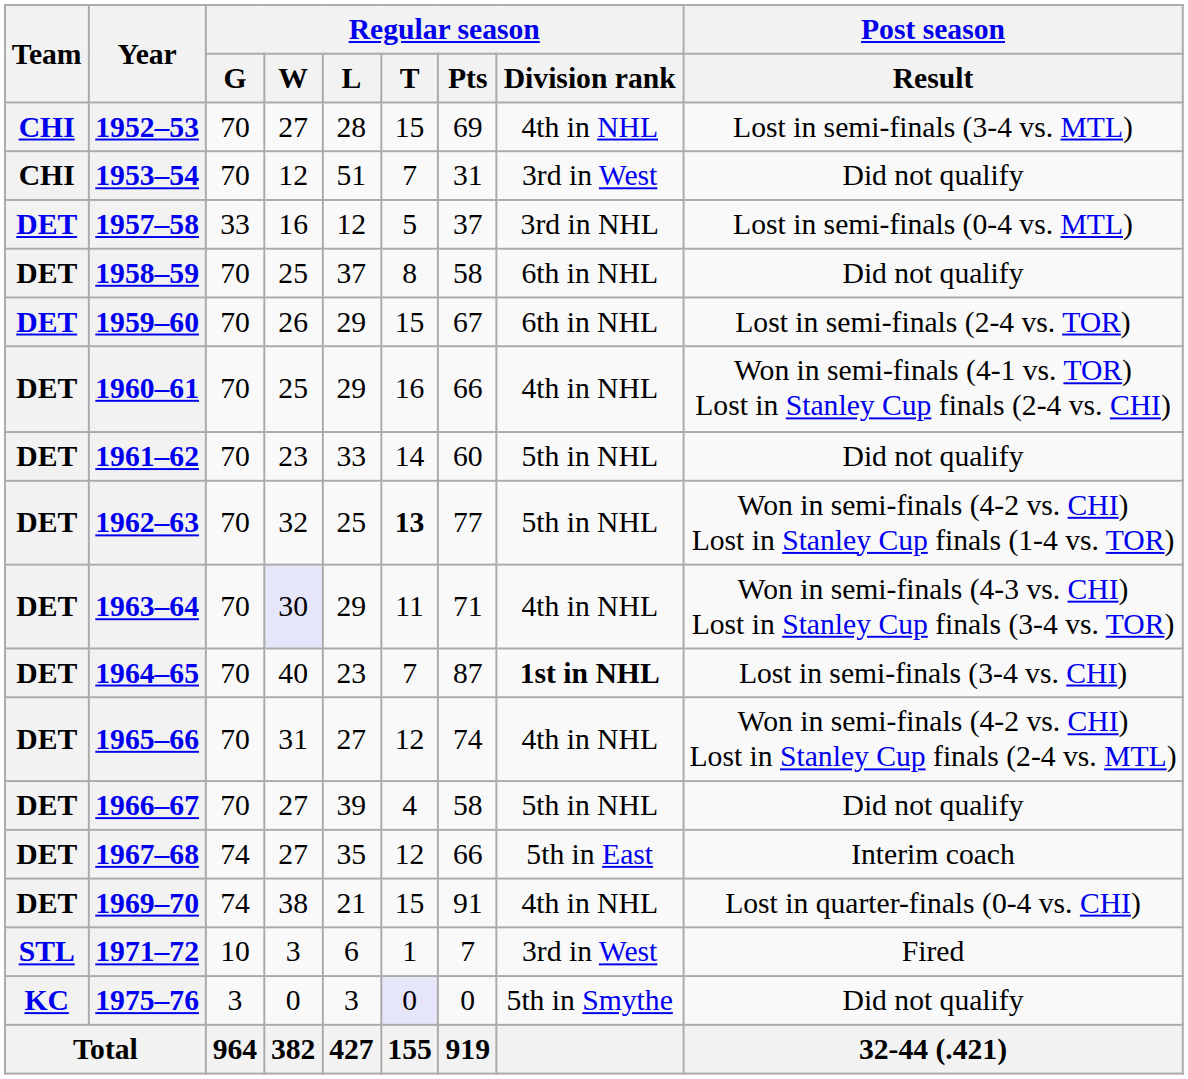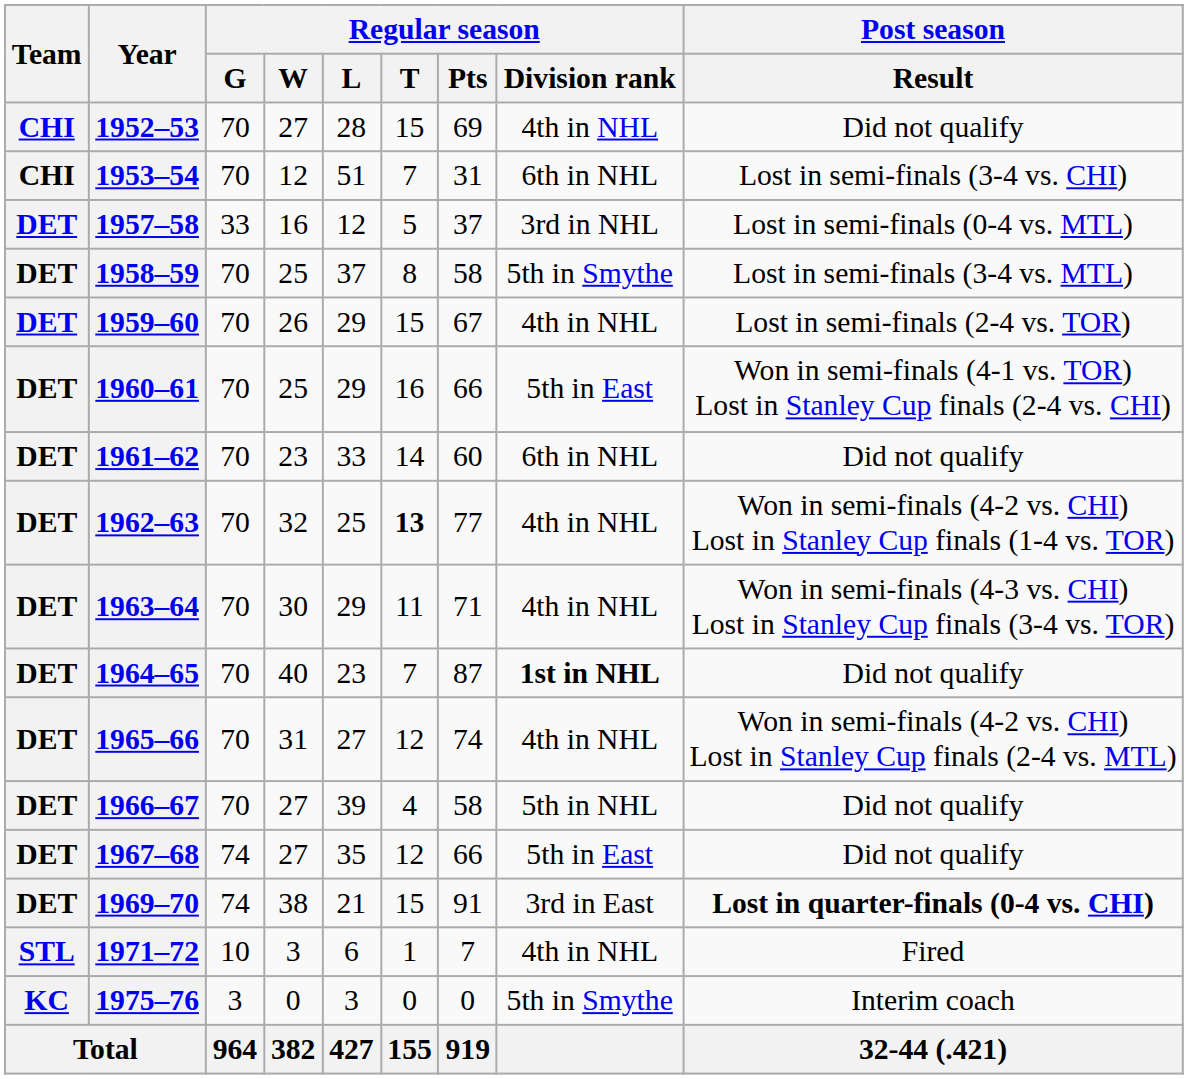1952–53 | Post season / Result: Lost in semi-finals (3-4 vs. MTL) -> Did not qualify
1953–54 | Regular season / Division rank: 3rd in West -> 6th in NHL
1953–54 | Post season / Result: Did not qualify -> Lost in semi-finals (3-4 vs. CHI)
1958–59 | Regular season / Division rank: 6th in NHL -> 5th in Smythe
1958–59 | Post season / Result: Did not qualify -> Lost in semi-finals (3-4 vs. MTL)
1959–60 | Regular season / Division rank: 6th in NHL -> 4th in NHL
1960–61 | Regular season / Division rank: 4th in NHL -> 5th in East
1961–62 | Regular season / Division rank: 5th in NHL -> 6th in NHL
1962–63 | Regular season / Division rank: 5th in NHL -> 4th in NHL
1963–64 | Regular season / W: lavender background -> no background
1964–65 | Post season / Result: Lost in semi-finals (3-4 vs. CHI) -> Did not qualify
1967–68 | Post season / Result: Interim coach -> Did not qualify
1969–70 | Regular season / Division rank: 4th in NHL -> 3rd in East
1969–70 | Post season / Result: normal -> bold
1971–72 | Regular season / Division rank: 3rd in West -> 4th in NHL
1975–76 | Regular season / T: lavender background -> no background
1975–76 | Post season / Result: Did not qualify -> Interim coach
